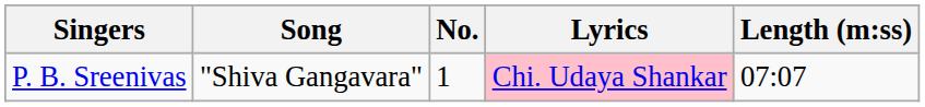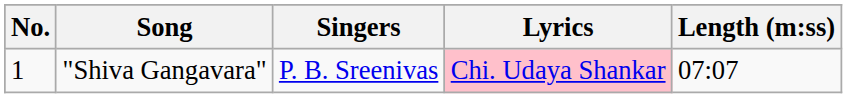columns swapped: No. <-> Singers
